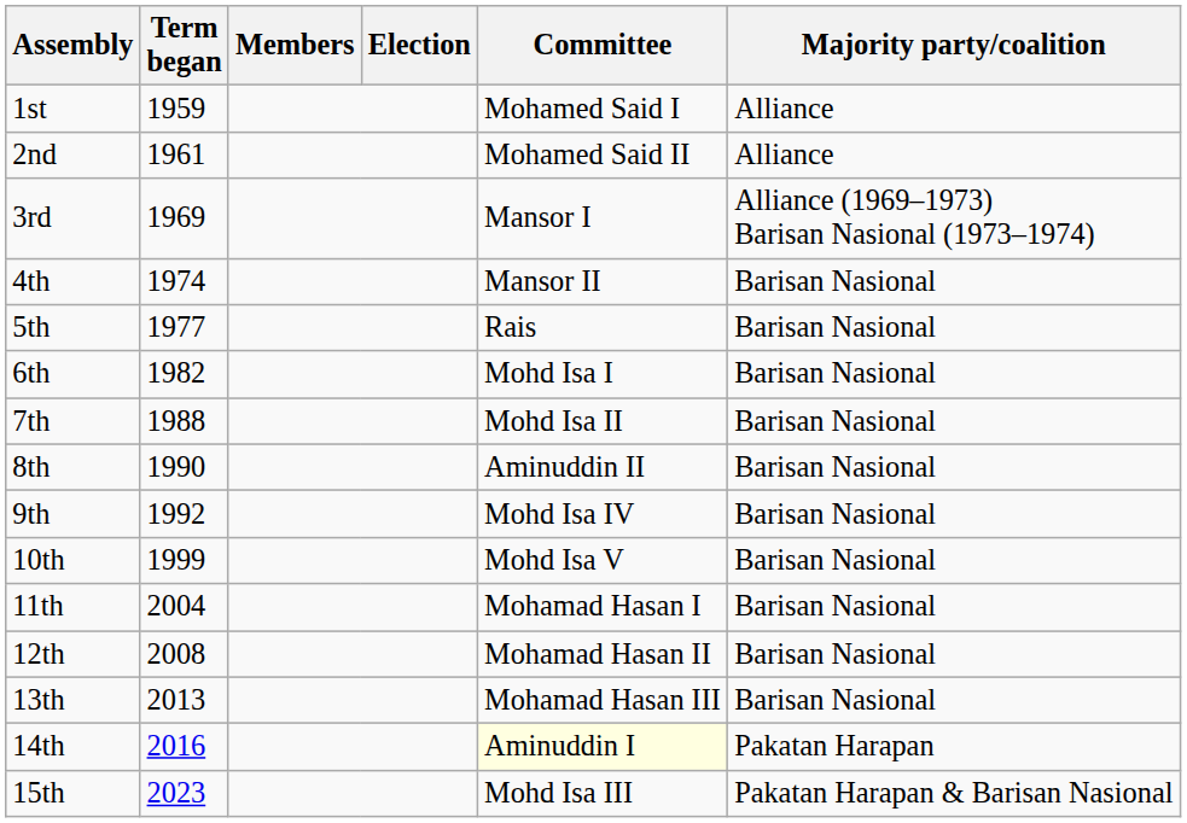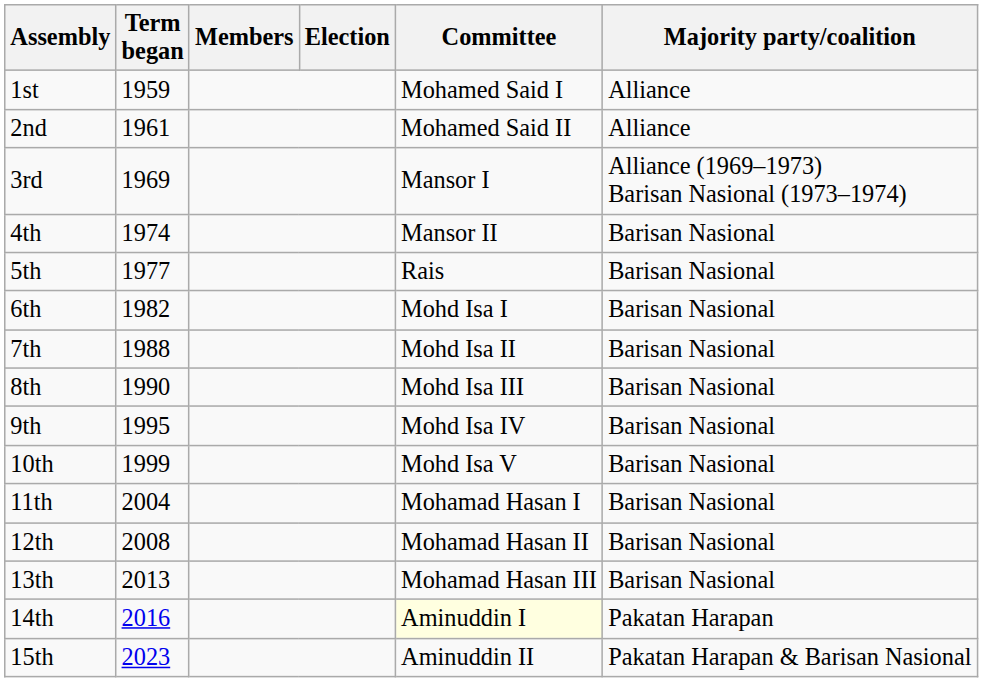8th | Committee: Aminuddin II -> Mohd Isa III
9th | Term began: 1992 -> 1995
15th | Committee: Mohd Isa III -> Aminuddin II
